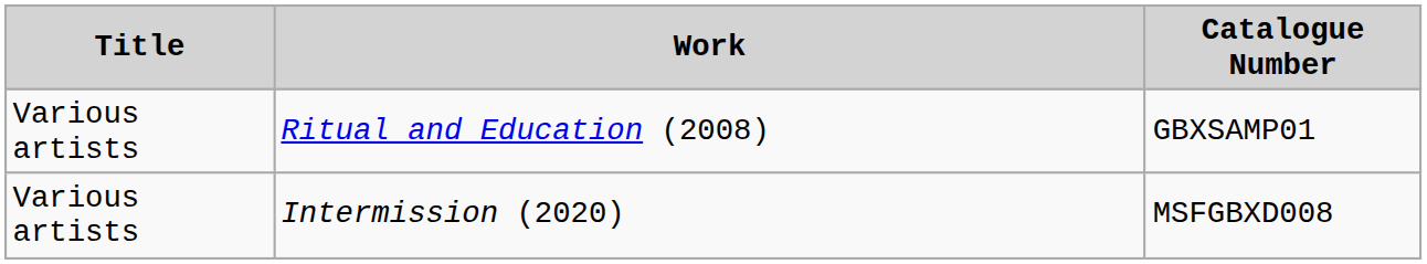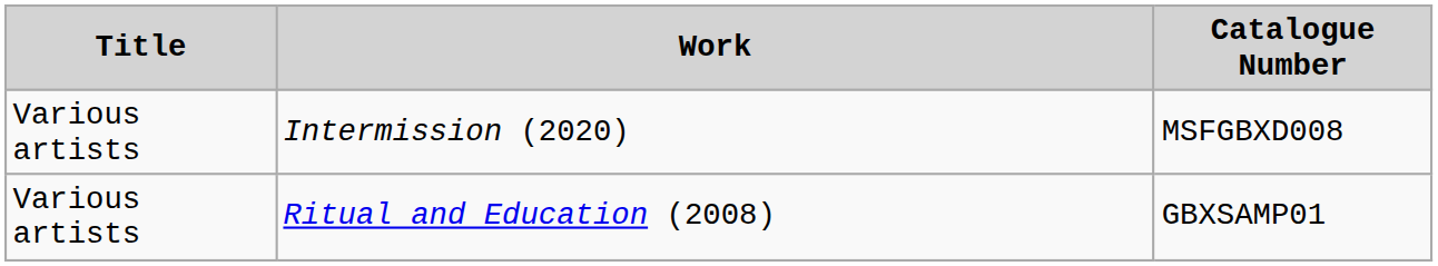rows swapped: Ritual and Education (2008) <-> Intermission (2020)
